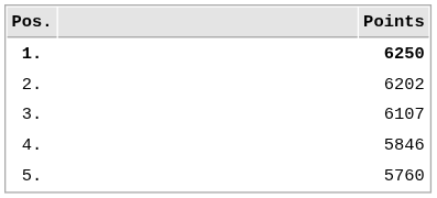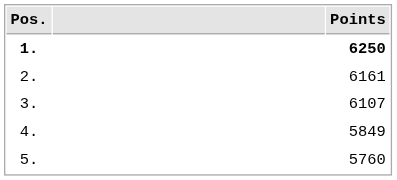2. | Points: 6202 -> 6161
4. | Points: 5846 -> 5849
